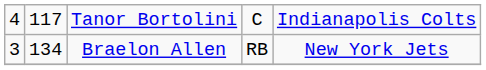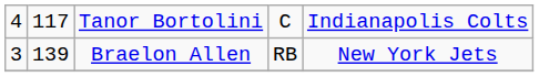Braelon Allen | column 2: 134 -> 139
